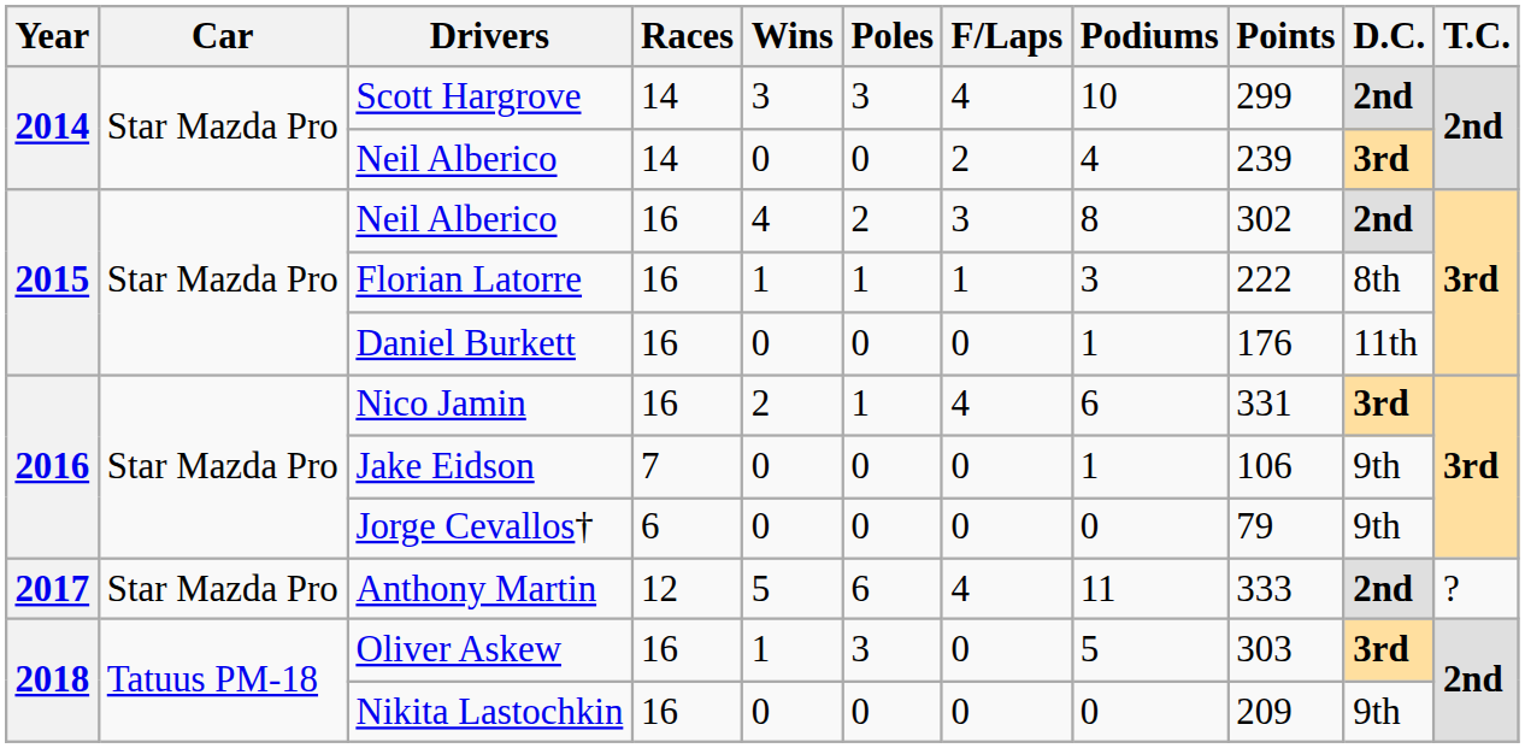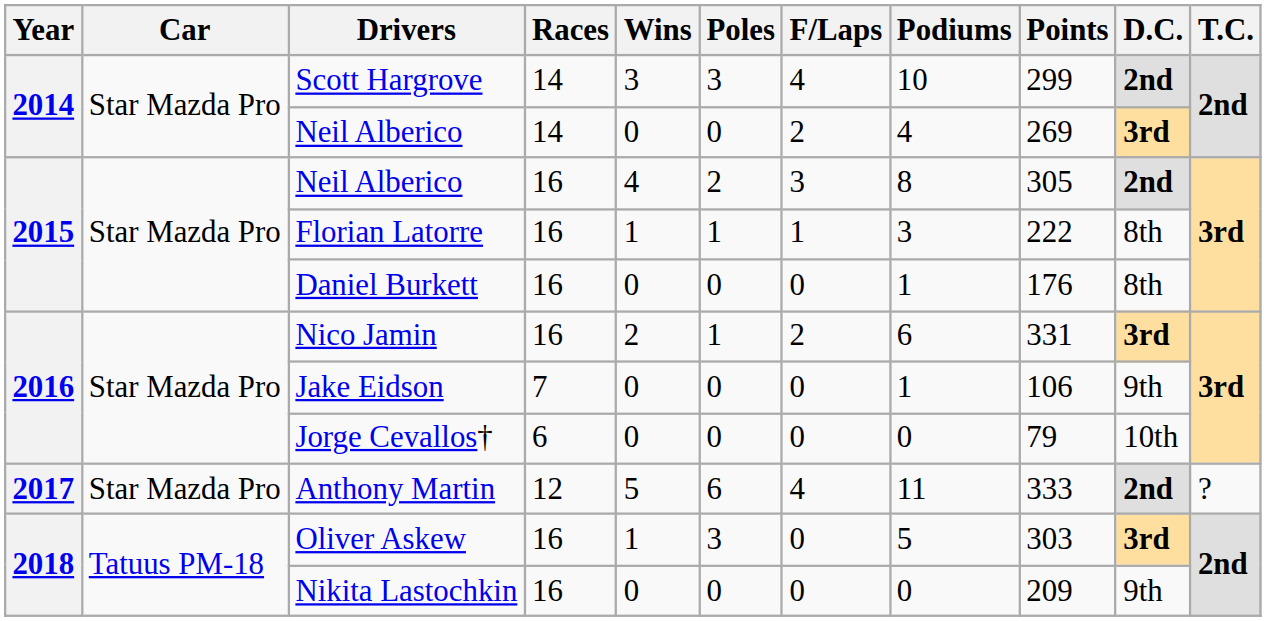2014 / Neil Alberico | Points: 239 -> 269
2015 / Neil Alberico | Points: 302 -> 305
Daniel Burkett | D.C.: 11th -> 8th
Nico Jamin | F/Laps: 4 -> 2
Jorge Cevallos† | D.C.: 9th -> 10th
